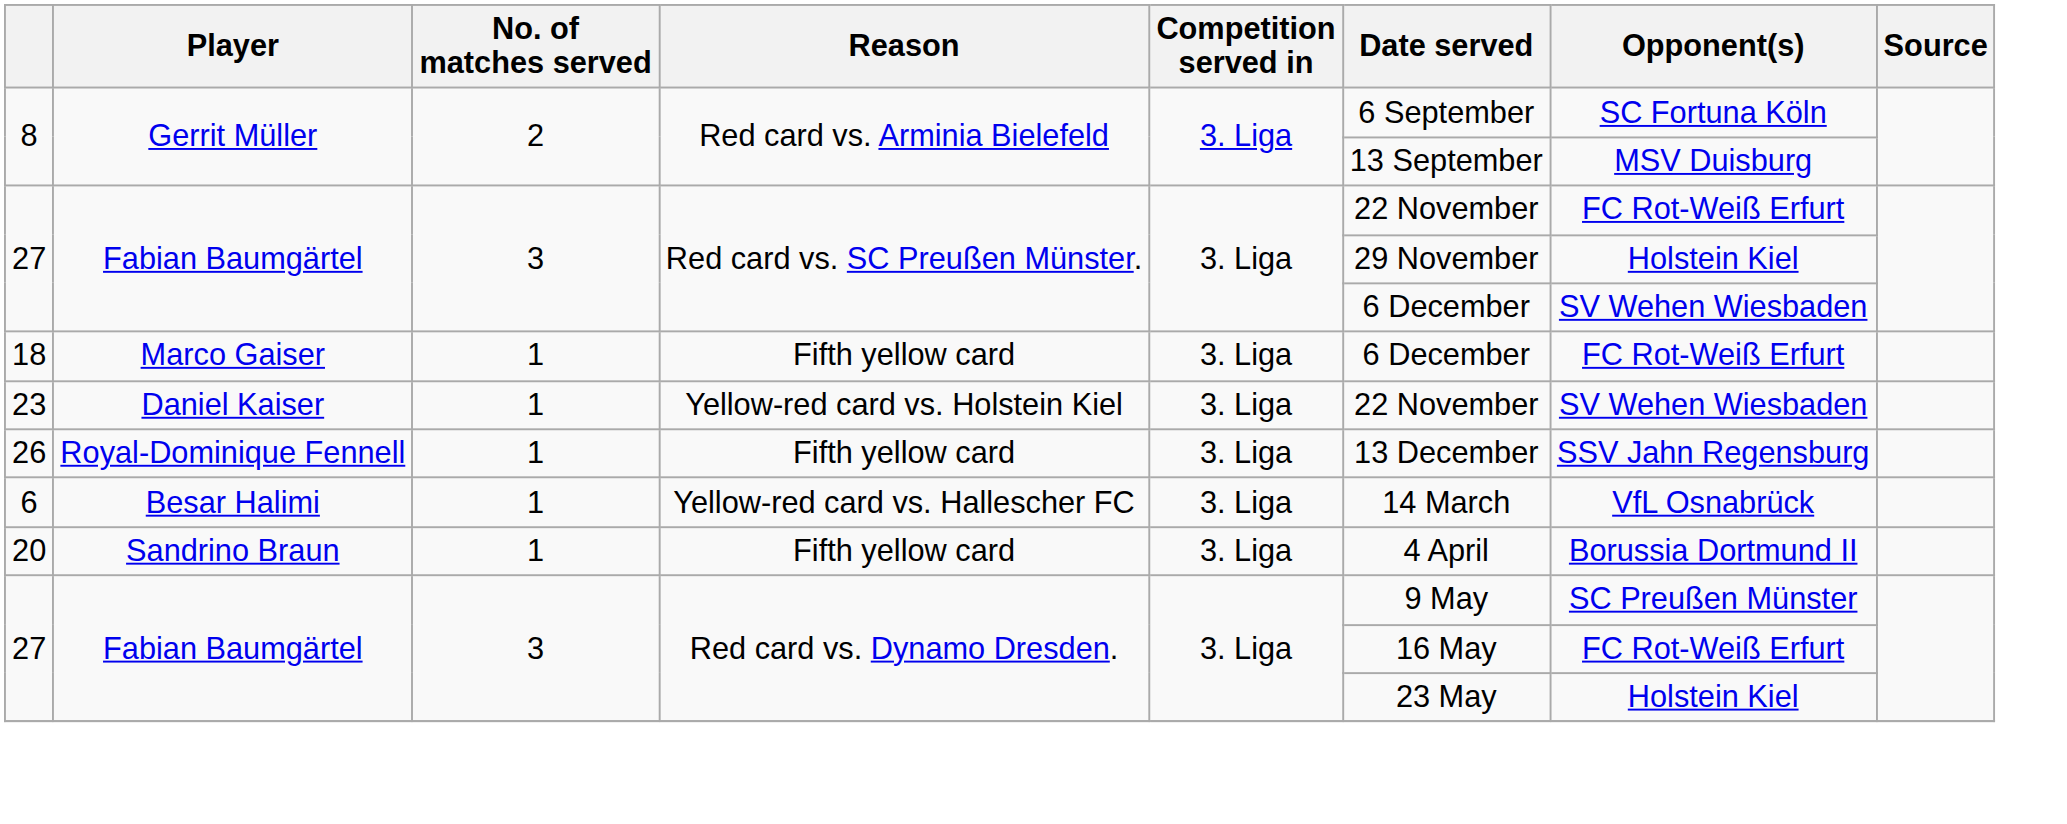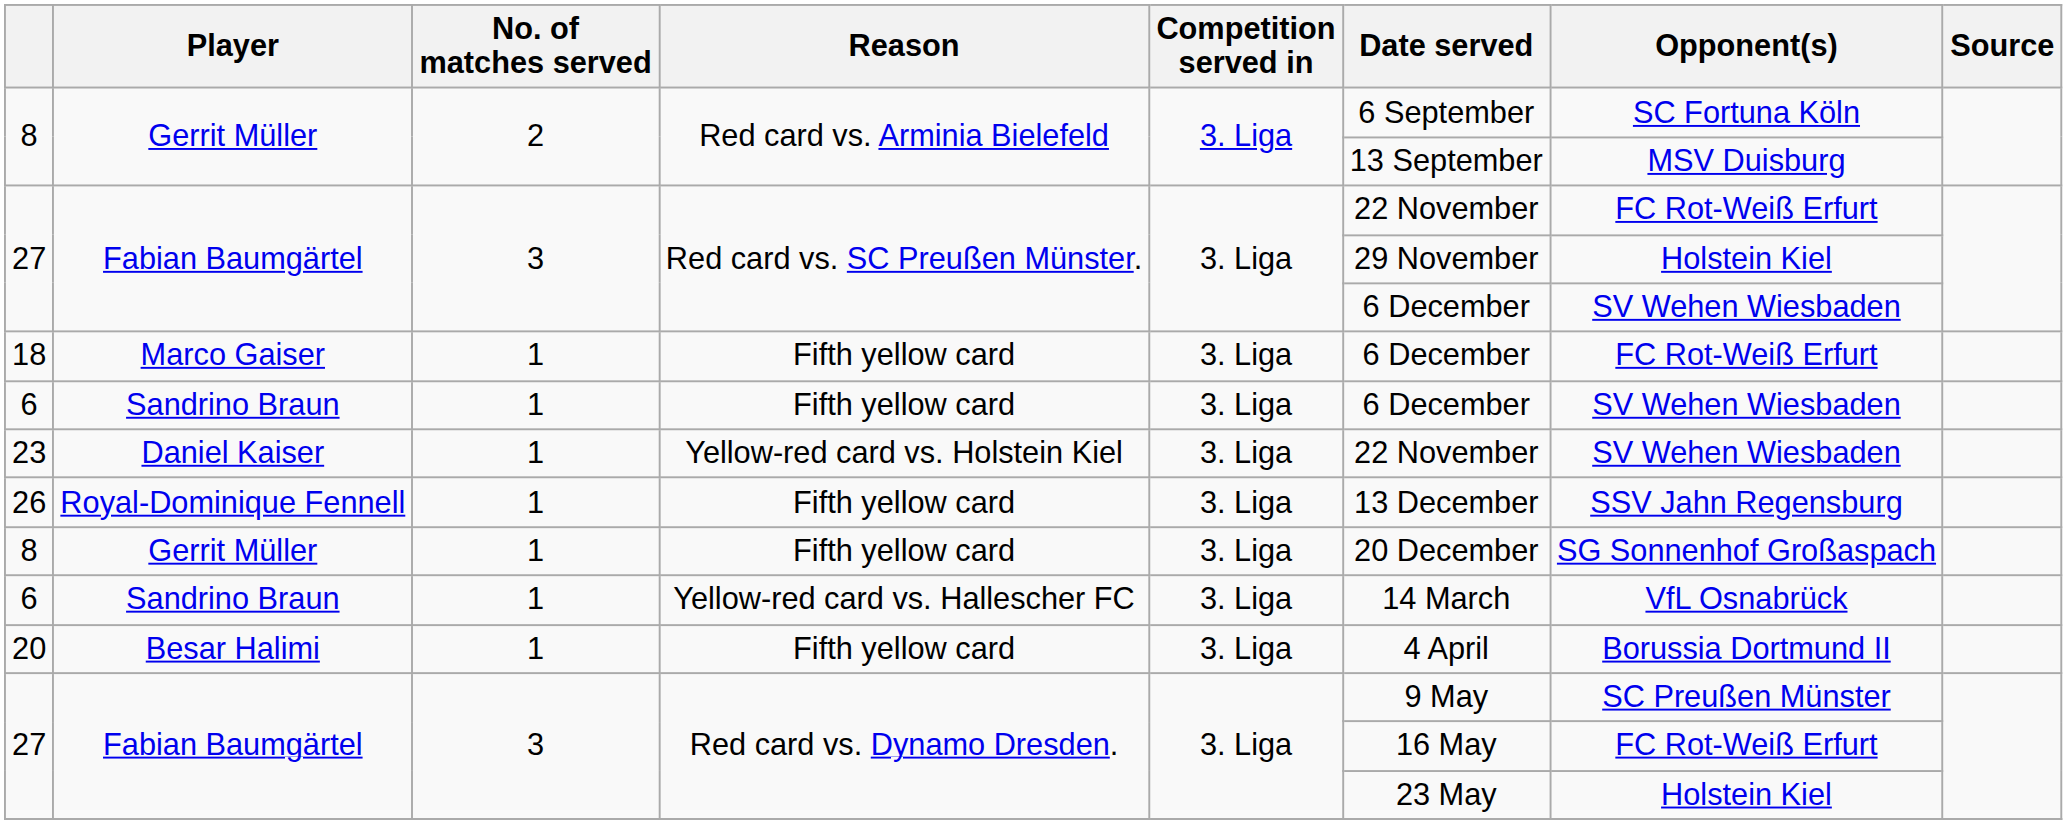+ row: 6 | Sandrino Braun | 1 | Fifth yellow card | 3. Liga | 6 December | SV Wehen Wiesbaden
+ row: 8 | Gerrit Müller | 1 | Fifth yellow card | 3. Liga | 20 December | SG Sonnenhof Großaspach
6 / Yellow-red card vs. Hallescher FC | Player: Besar Halimi -> Sandrino Braun
20 | Player: Sandrino Braun -> Besar Halimi
